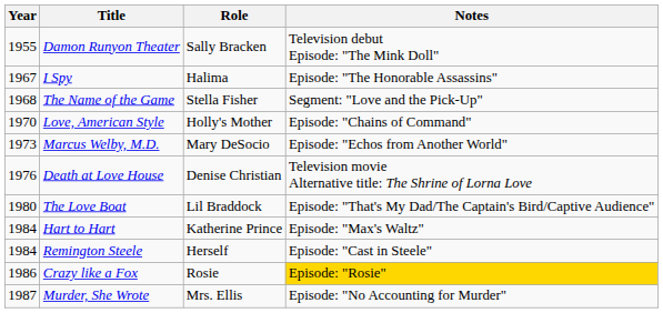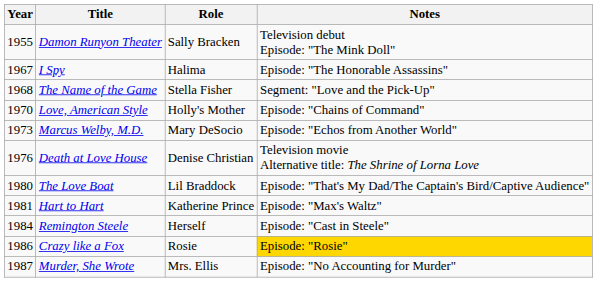Hart to Hart | Year: 1984 -> 1981
